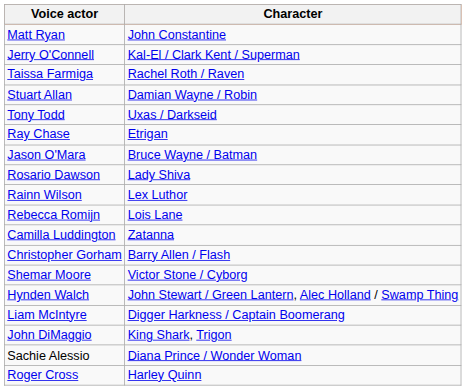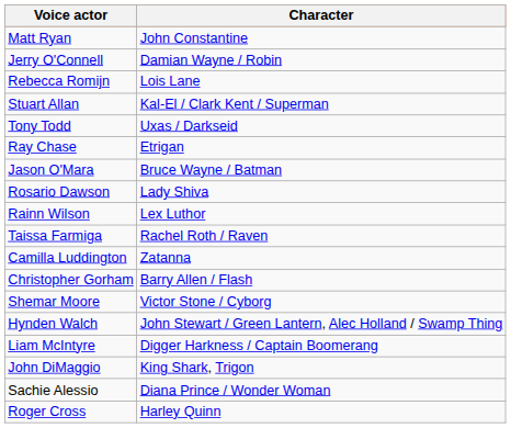Jerry O'Connell | Character: Kal-El / Clark Kent / Superman -> Damian Wayne / Robin
rows swapped: Taissa Farmiga <-> Rebecca Romijn
Stuart Allan | Character: Damian Wayne / Robin -> Kal-El / Clark Kent / Superman
